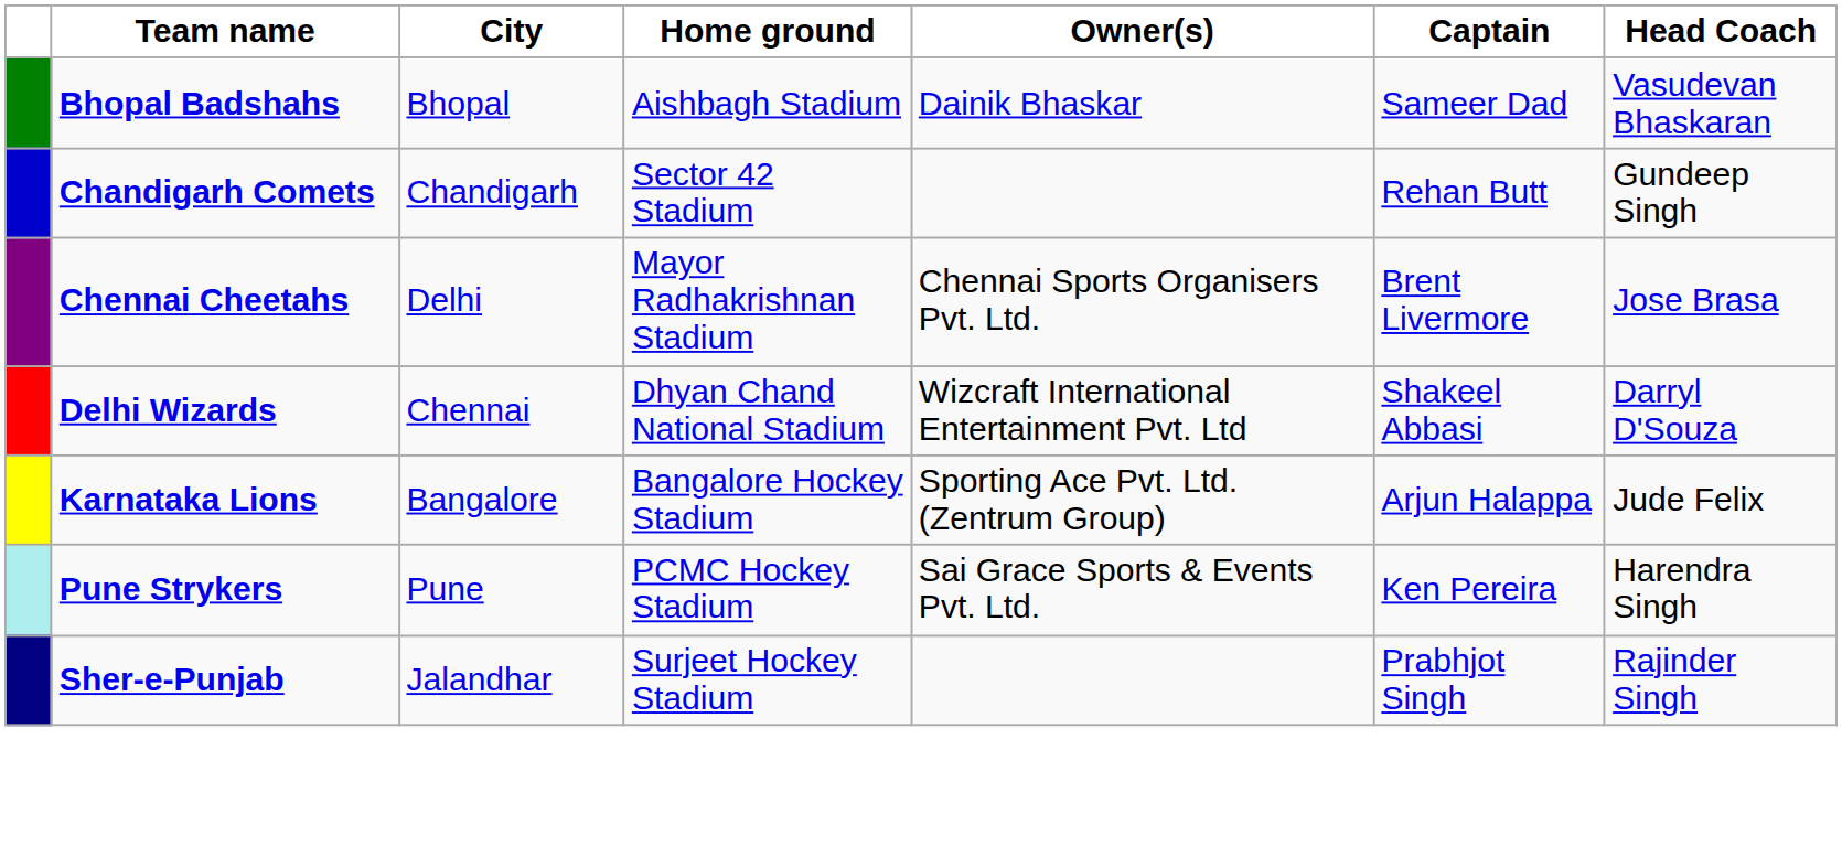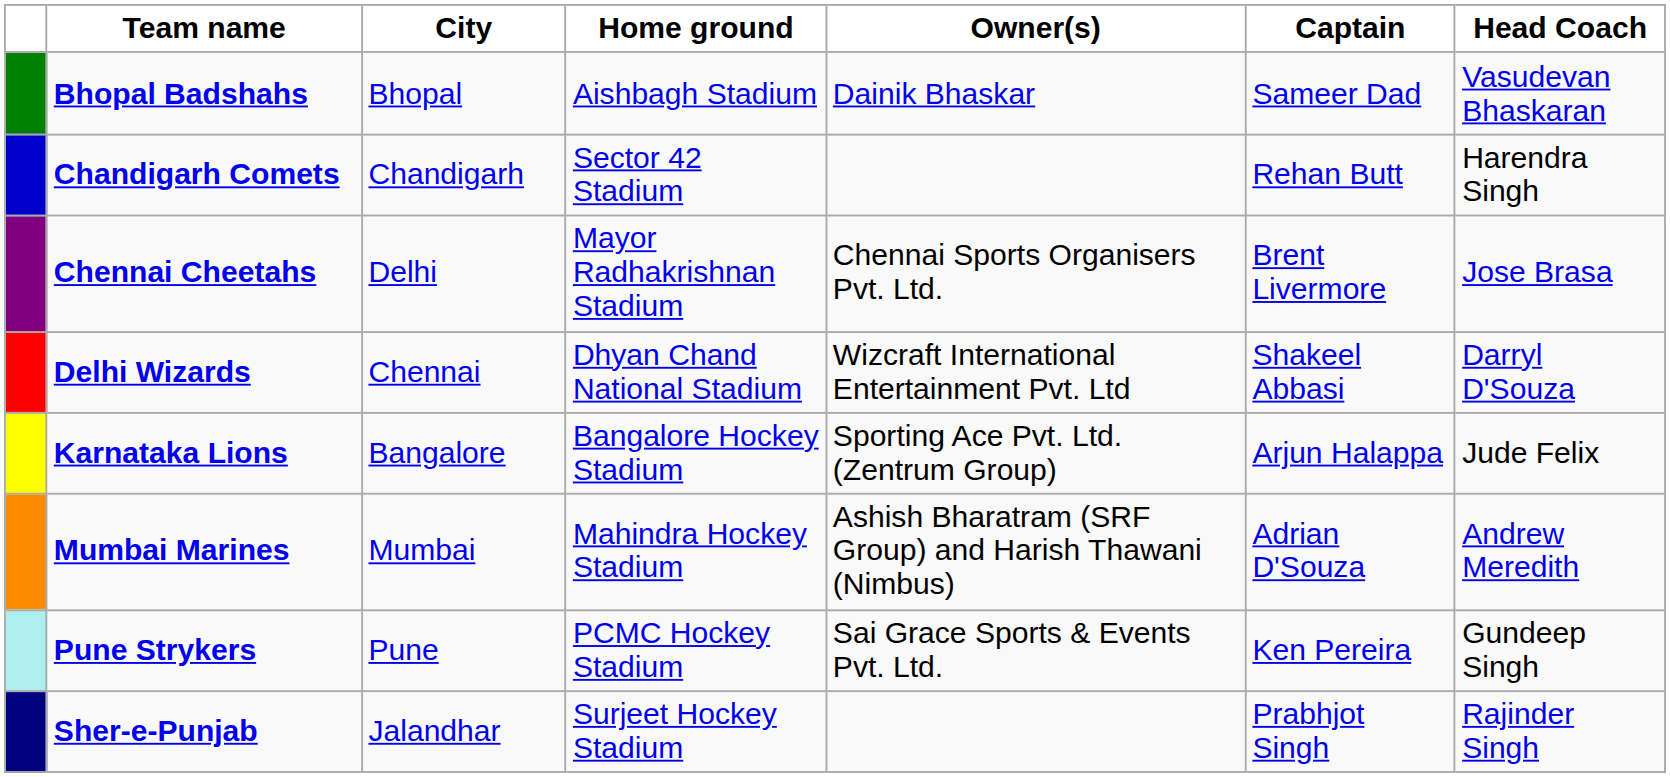Chandigarh Comets | Head Coach: Gundeep Singh -> Harendra Singh
+ row: Mumbai Marines | Mumbai | Mahindra Hockey Stadium | Ashish Bharatram (SRF Group) and Harish Thawani (Nimbus) | Adrian D'Souza | Andrew Meredith
Pune Strykers | Head Coach: Harendra Singh -> Gundeep Singh
